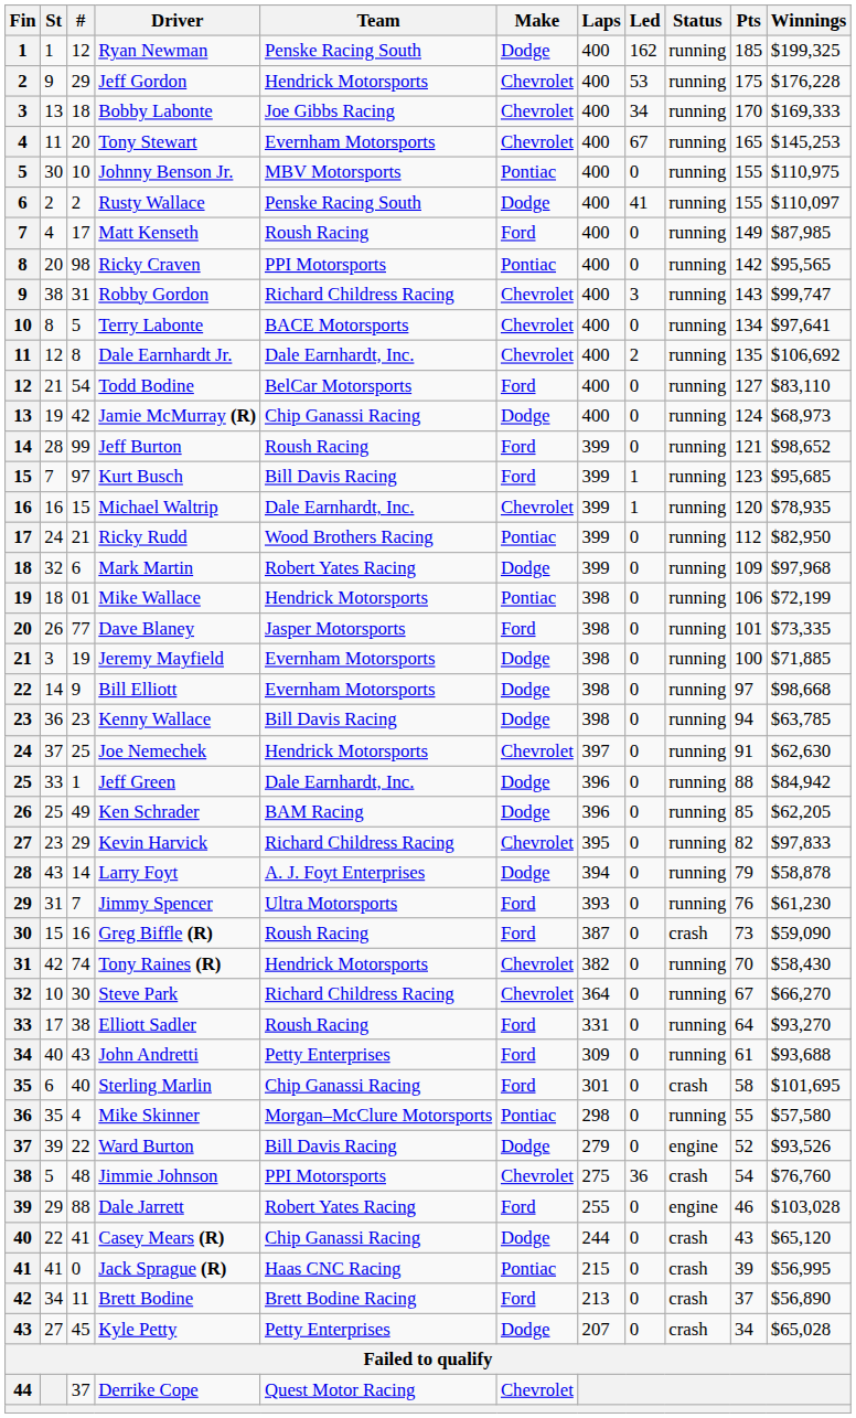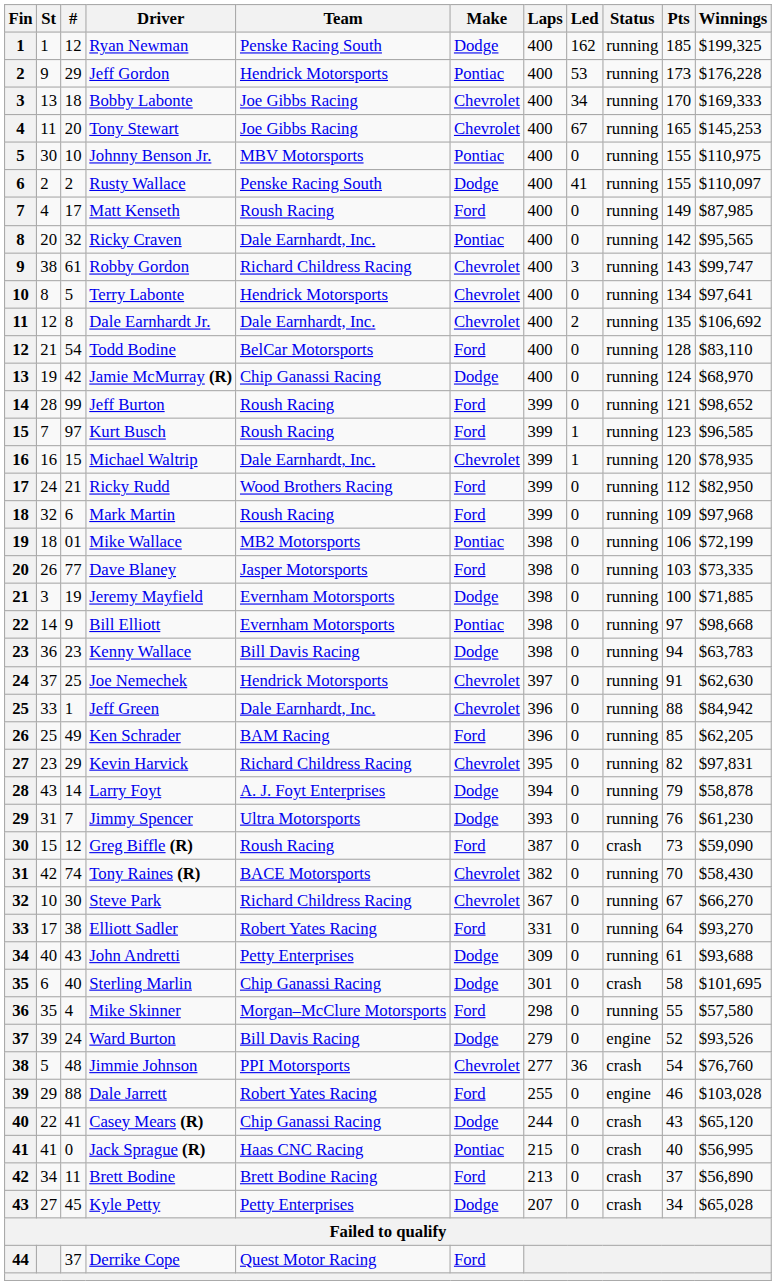Jeff Gordon | Make: Chevrolet -> Pontiac
Jeff Gordon | Pts: 175 -> 173
Tony Stewart | Team: Evernham Motorsports -> Joe Gibbs Racing
Ricky Craven | #: 98 -> 32
Ricky Craven | Team: PPI Motorsports -> Dale Earnhardt, Inc.
Robby Gordon | #: 31 -> 61
Terry Labonte | Team: BACE Motorsports -> Hendrick Motorsports
Todd Bodine | Pts: 127 -> 128
Jamie McMurray (R) | Winnings: $68,973 -> $68,970
Kurt Busch | Team: Bill Davis Racing -> Roush Racing
Kurt Busch | Winnings: $95,685 -> $96,585
Ricky Rudd | Make: Pontiac -> Ford
Mark Martin | Team: Robert Yates Racing -> Roush Racing
Mark Martin | Make: Dodge -> Ford
Mike Wallace | Team: Hendrick Motorsports -> MB2 Motorsports
Dave Blaney | Pts: 101 -> 103
Bill Elliott | Make: Dodge -> Pontiac
Kenny Wallace | Winnings: $63,785 -> $63,783
Jeff Green | Make: Dodge -> Chevrolet
Ken Schrader | Make: Dodge -> Ford
Kevin Harvick | Winnings: $97,833 -> $97,831
Jimmy Spencer | Make: Ford -> Dodge
Greg Biffle (R) | #: 16 -> 12
Tony Raines (R) | Team: Hendrick Motorsports -> BACE Motorsports
Steve Park | Laps: 364 -> 367
Elliott Sadler | Team: Roush Racing -> Robert Yates Racing
John Andretti | Make: Ford -> Dodge
Sterling Marlin | Make: Ford -> Dodge
Mike Skinner | Make: Pontiac -> Ford
Ward Burton | #: 22 -> 24
Jimmie Johnson | Laps: 275 -> 277
Jack Sprague (R) | Pts: 39 -> 40
Derrike Cope | Make: Chevrolet -> Ford
